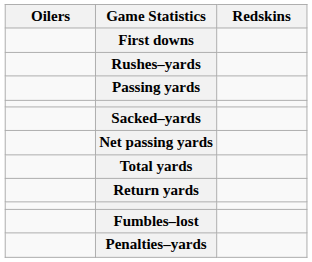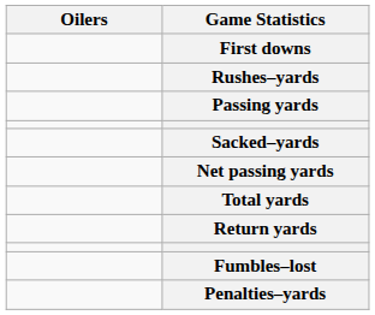- column: Redskins
